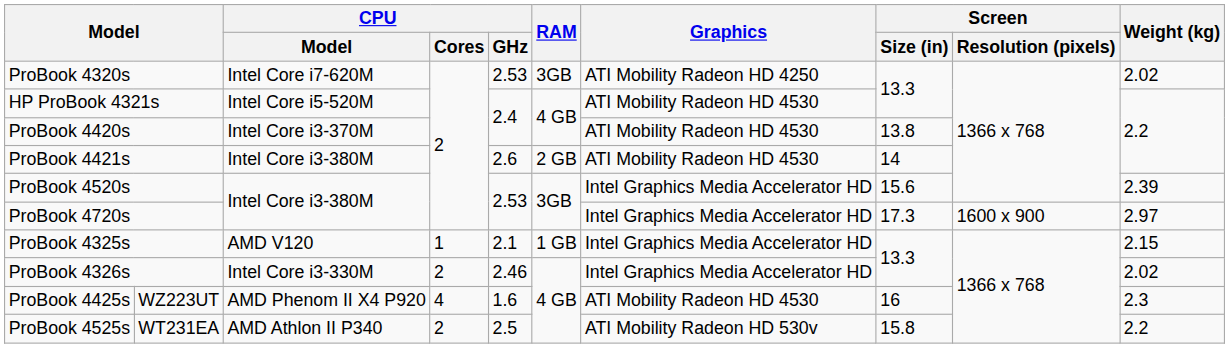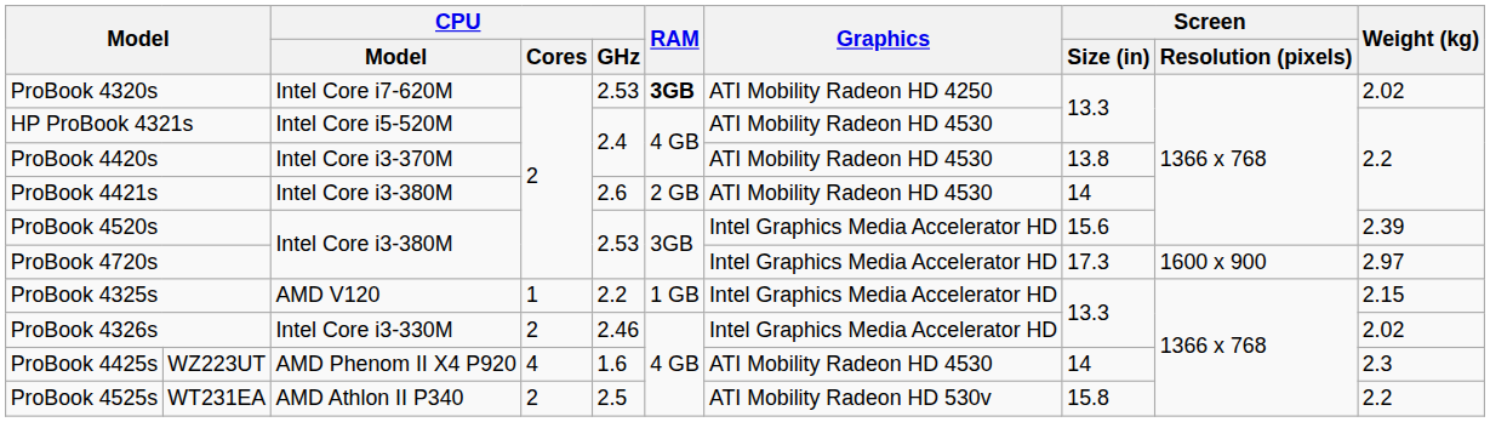ProBook 4320s | RAM: normal -> bold
ProBook 4325s | CPU / GHz: 2.1 -> 2.2
ProBook 4425s | Screen / Size (in): 16 -> 14
